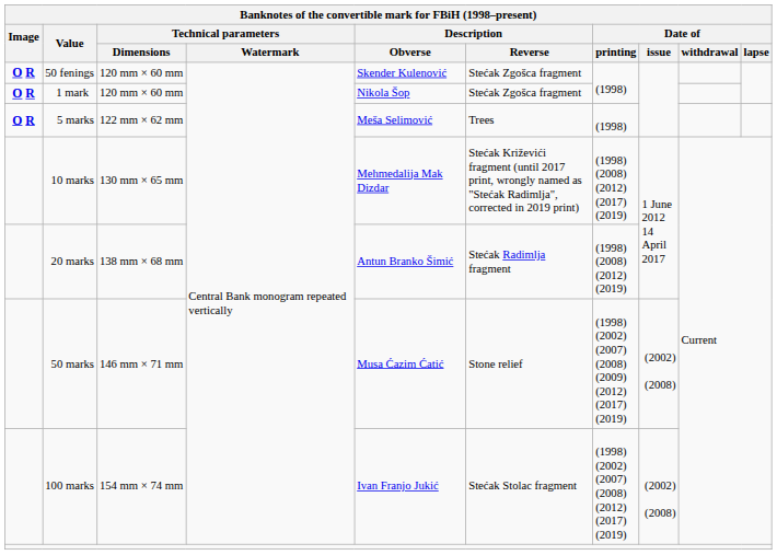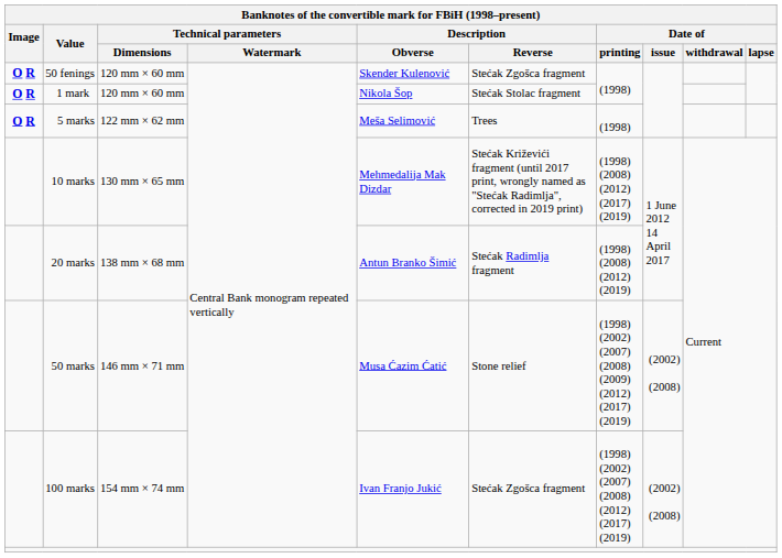1 mark | Description / Reverse: Stećak Zgošca fragment -> Stećak Stolac fragment
100 marks | Description / Reverse: Stećak Stolac fragment -> Stećak Zgošca fragment
